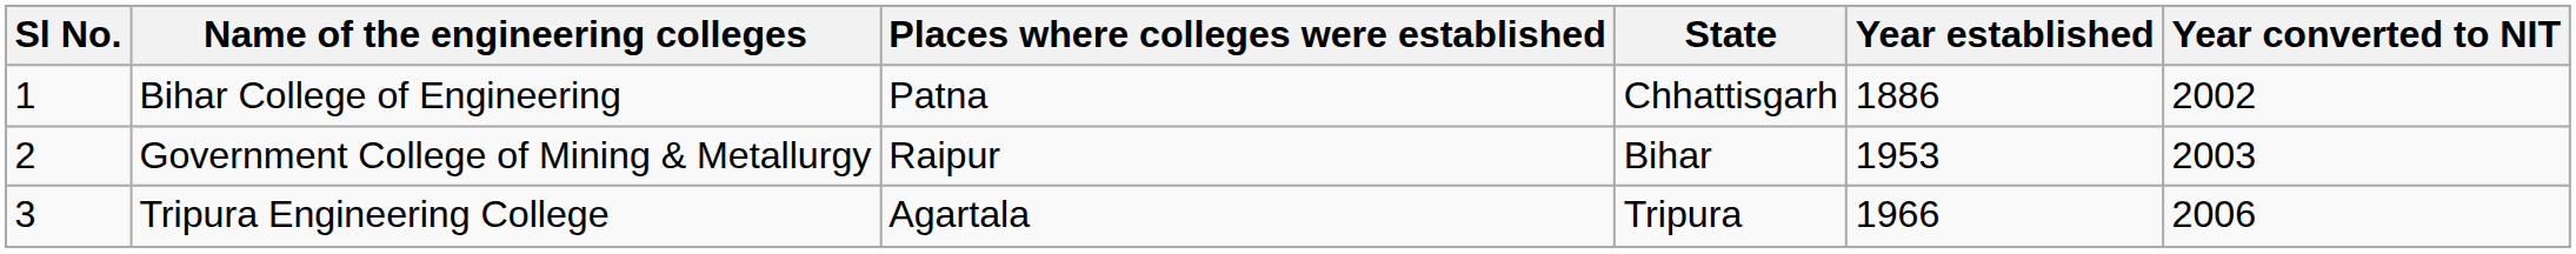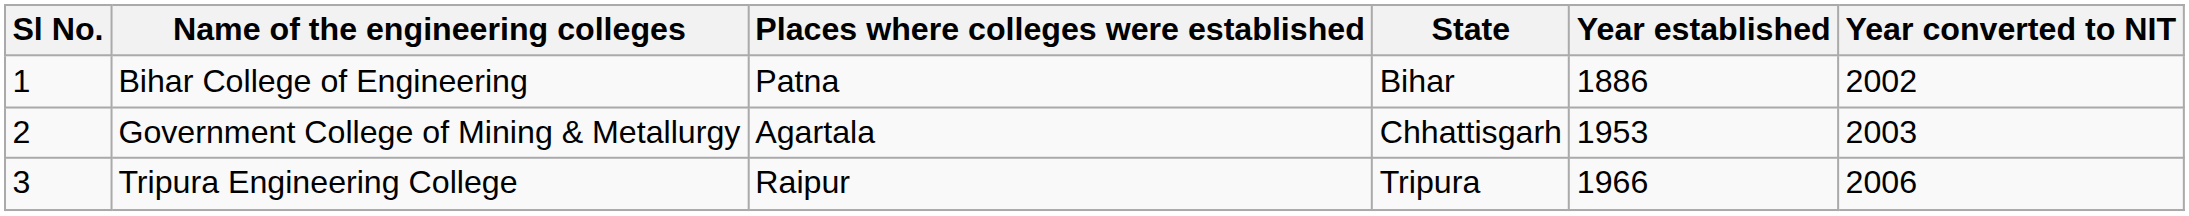Bihar College of Engineering | State: Chhattisgarh -> Bihar
Government College of Mining & Metallurgy | Places where colleges were established: Raipur -> Agartala
Government College of Mining & Metallurgy | State: Bihar -> Chhattisgarh
Tripura Engineering College | Places where colleges were established: Agartala -> Raipur
